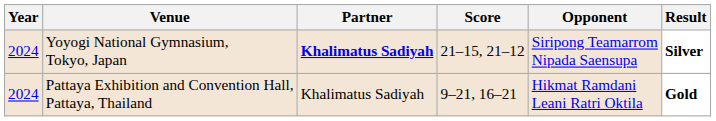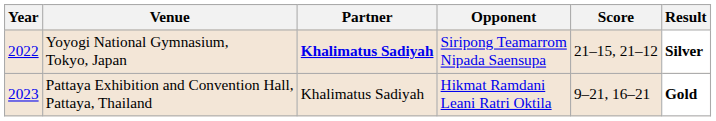columns swapped: Opponent <-> Score
Yoyogi National Gymnasium, Tokyo, Japan | Year: 2024 -> 2022
Pattaya Exhibition and Convention Hall, Pattaya, Thailand | Year: 2024 -> 2023
